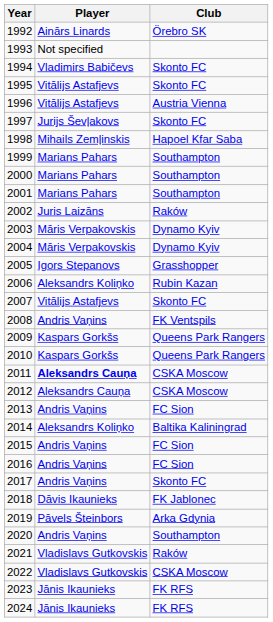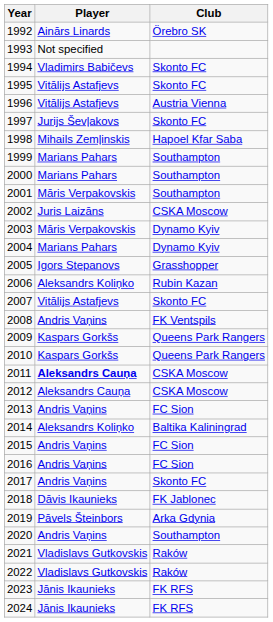2001 | Player: Marians Pahars -> Māris Verpakovskis
2002 | Club: Raków -> CSKA Moscow
2004 | Player: Māris Verpakovskis -> Marians Pahars
2022 | Club: CSKA Moscow -> Raków
